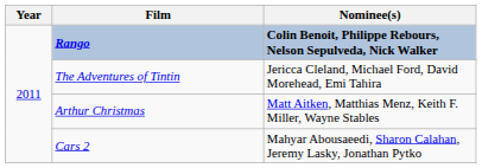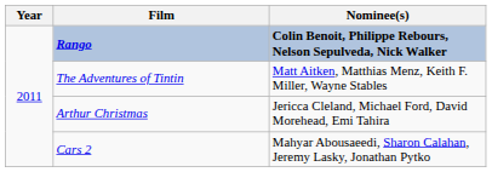The Adventures of Tintin | Nominee(s): Jericca Cleland, Michael Ford, David Morehead, Emi Tahira -> Matt Aitken, Matthias Menz, Keith F. Miller, Wayne Stables
Arthur Christmas | Nominee(s): Matt Aitken, Matthias Menz, Keith F. Miller, Wayne Stables -> Jericca Cleland, Michael Ford, David Morehead, Emi Tahira
